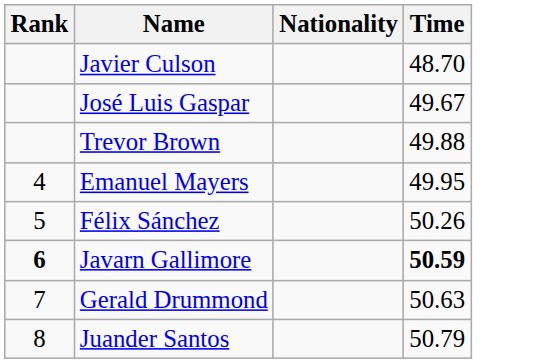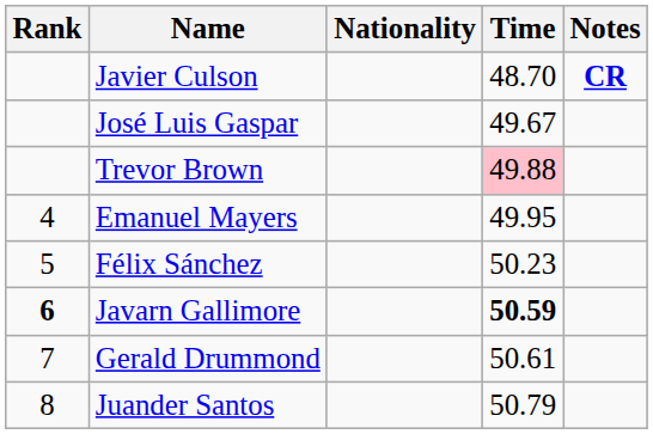+ column: Notes | CR
Trevor Brown | Time: no background -> pink background
Félix Sánchez | Time: 50.26 -> 50.23
Gerald Drummond | Time: 50.63 -> 50.61
